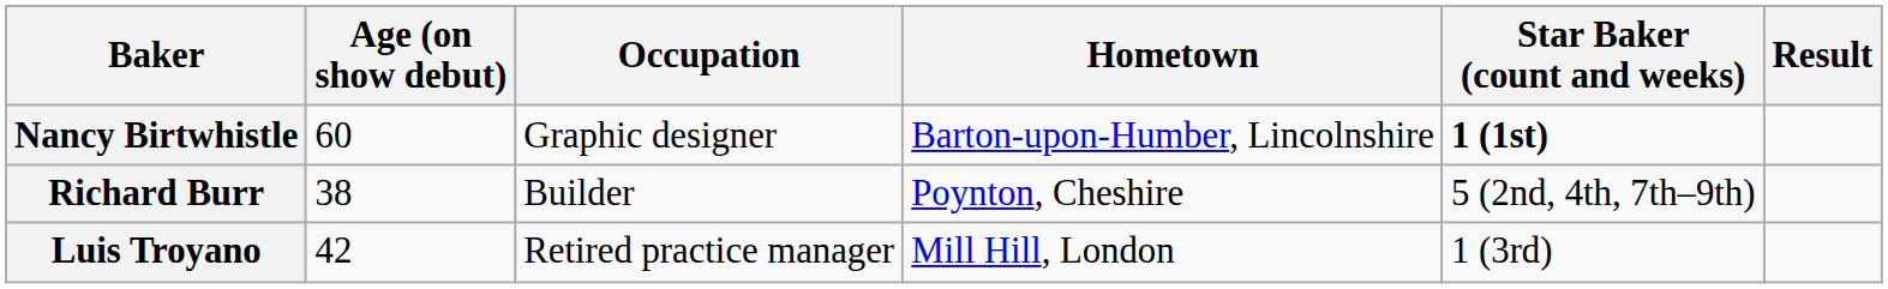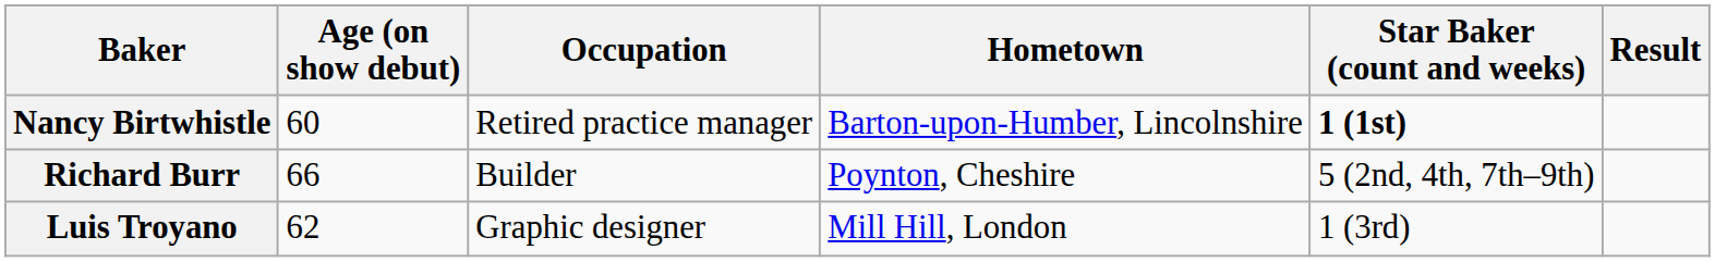Nancy Birtwhistle | Occupation: Graphic designer -> Retired practice manager
Richard Burr | Age (on show debut): 38 -> 66
Luis Troyano | Age (on show debut): 42 -> 62
Luis Troyano | Occupation: Retired practice manager -> Graphic designer
